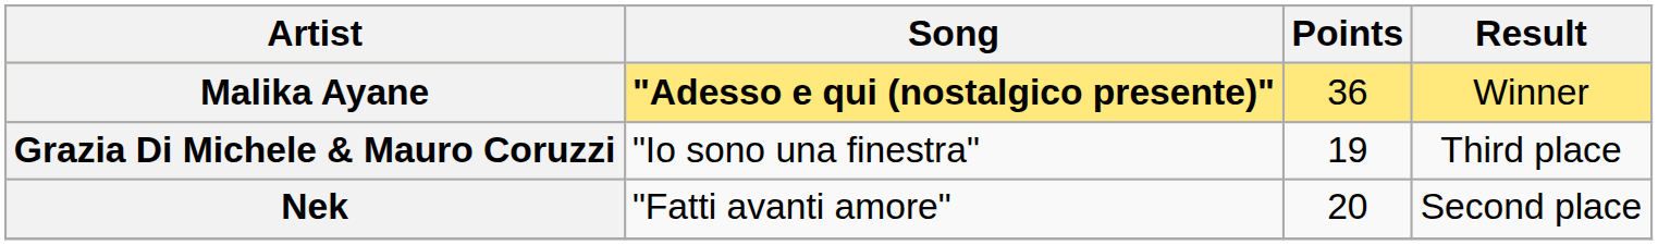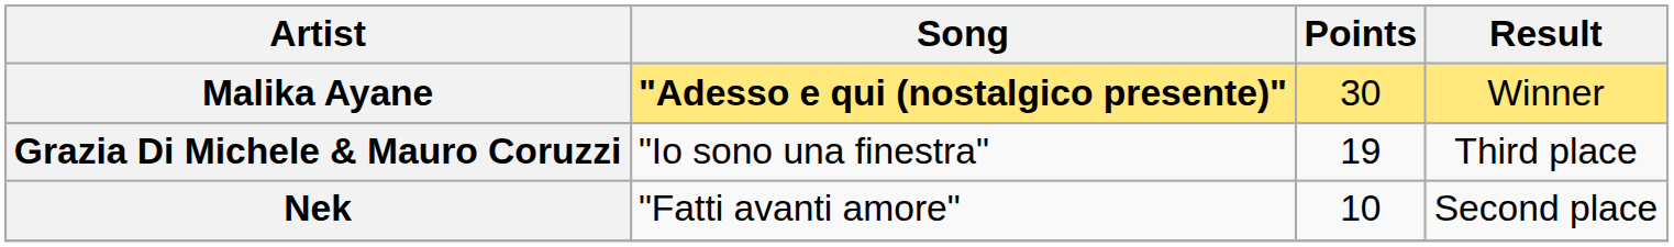Malika Ayane | Points: 36 -> 30
Nek | Points: 20 -> 10
